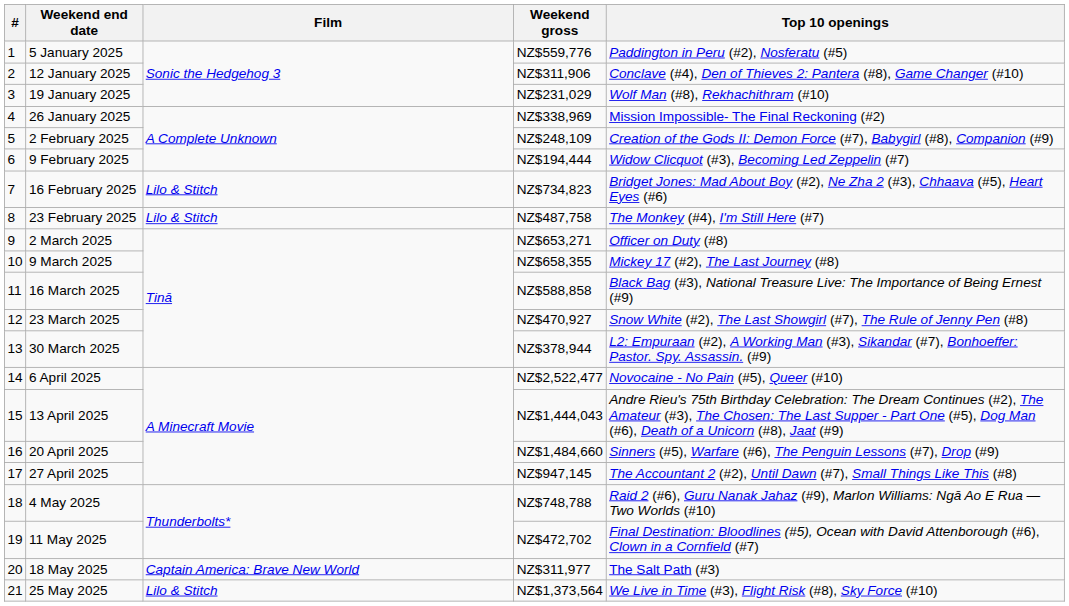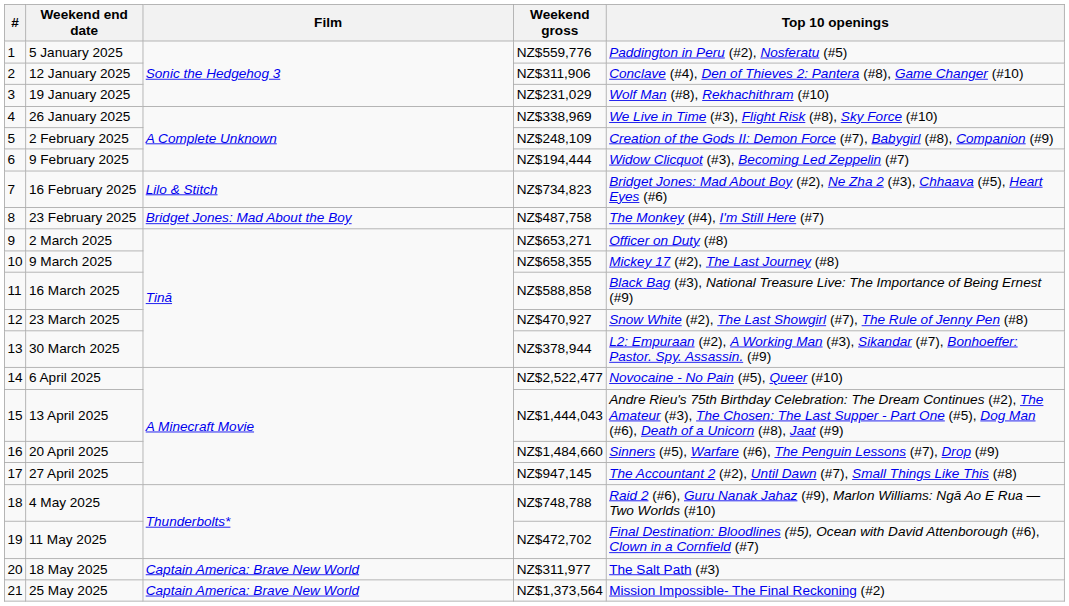26 January 2025 | Top 10 openings: Mission Impossible- The Final Reckoning (#2) -> We Live in Time (#3), Flight Risk (#8), Sky Force (#10)
23 February 2025 | Film: Lilo & Stitch -> Bridget Jones: Mad About the Boy
25 May 2025 | Film: Lilo & Stitch -> Captain America: Brave New World
25 May 2025 | Top 10 openings: We Live in Time (#3), Flight Risk (#8), Sky Force (#10) -> Mission Impossible- The Final Reckoning (#2)
